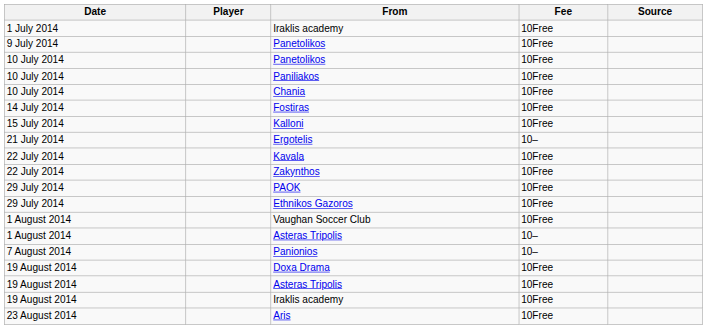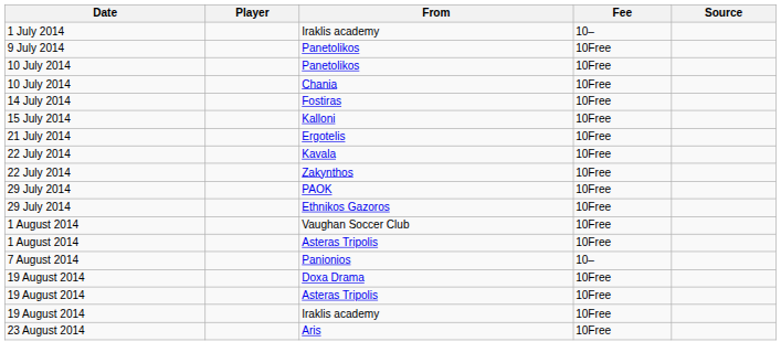1 July 2014 / Iraklis academy | Fee: 10Free -> 10–
- row: 10 July 2014 | Paniliakos | 10Free
Ergotelis | Fee: 10– -> 10Free
1 August 2014 / Asteras Tripolis | Fee: 10– -> 10Free
